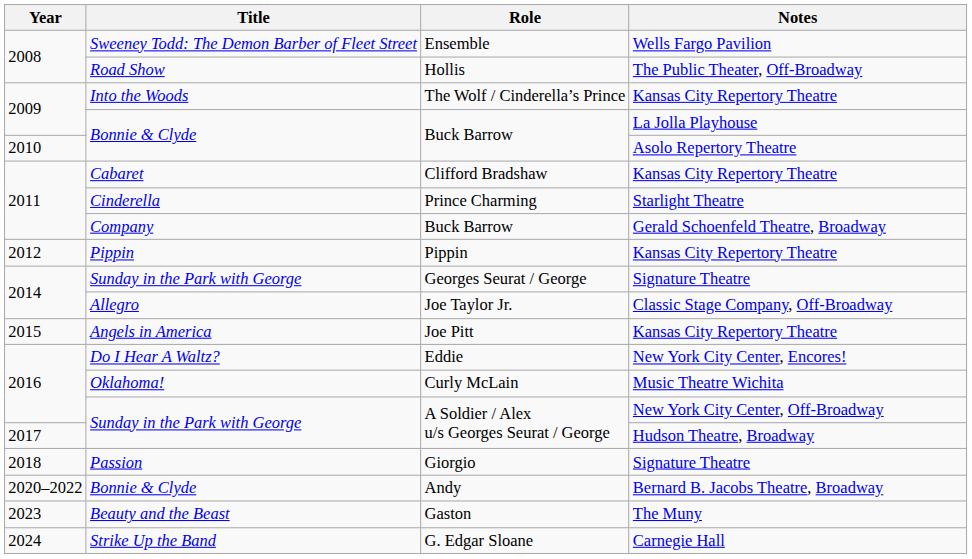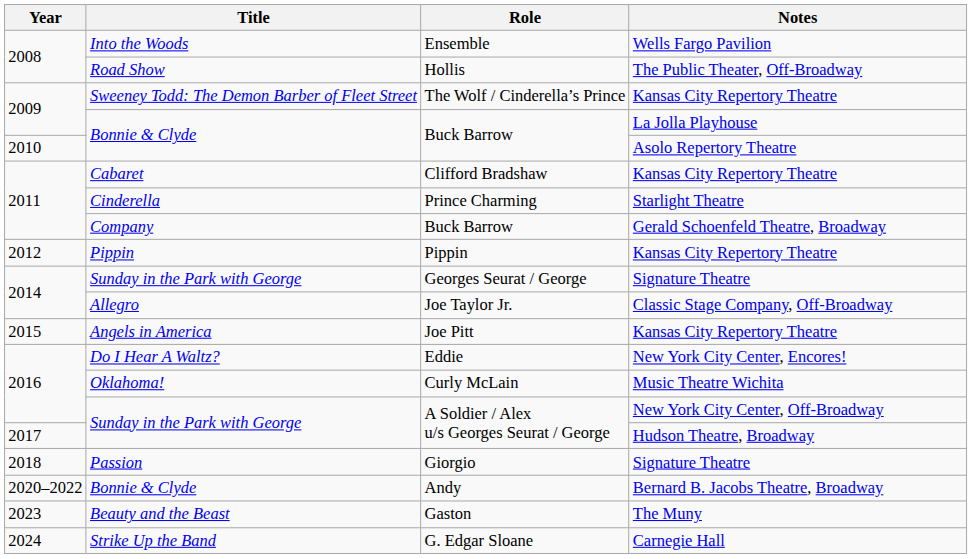Ensemble | Title: Sweeney Todd: The Demon Barber of Fleet Street -> Into the Woods
The Wolf / Cinderella’s Prince | Title: Into the Woods -> Sweeney Todd: The Demon Barber of Fleet Street
